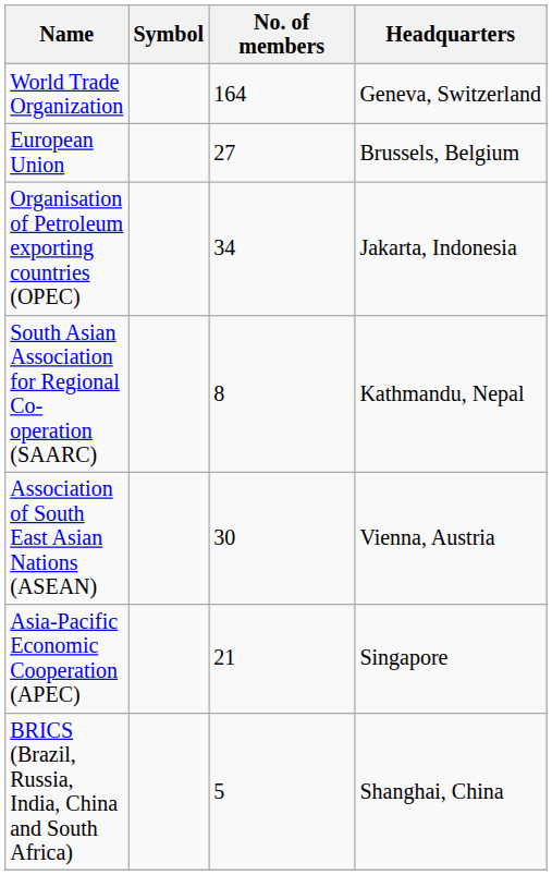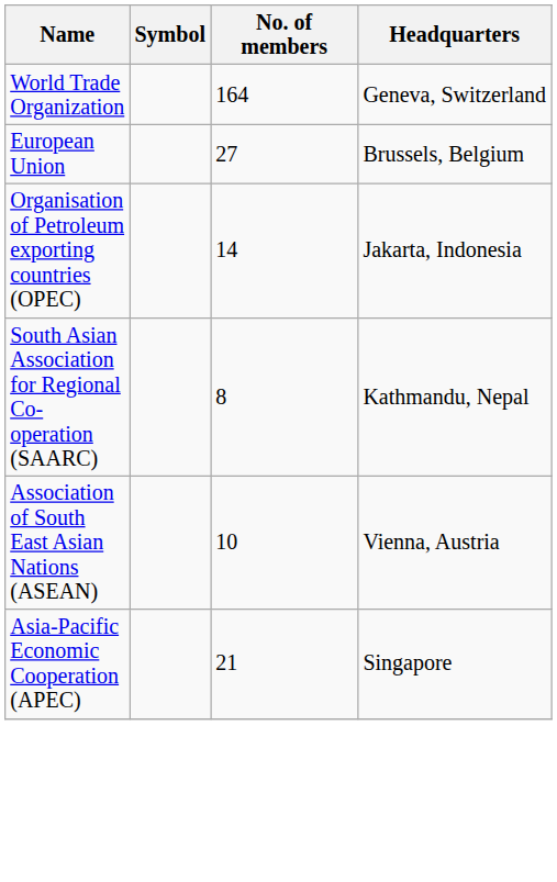Organisation of Petroleum exporting countries (OPEC) | No. of members: 34 -> 14
Association of South East Asian Nations (ASEAN) | No. of members: 30 -> 10
- row: BRICS (Brazil, Russia, India, China and South Africa) | 5 | Shanghai, China
